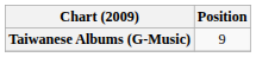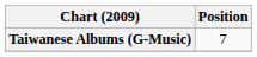Taiwanese Albums (G-Music) | Position: 9 -> 7
